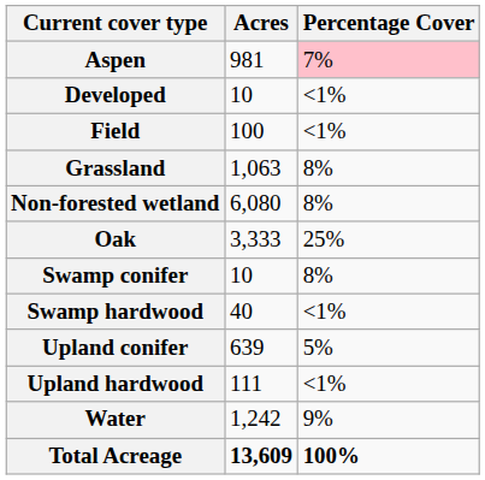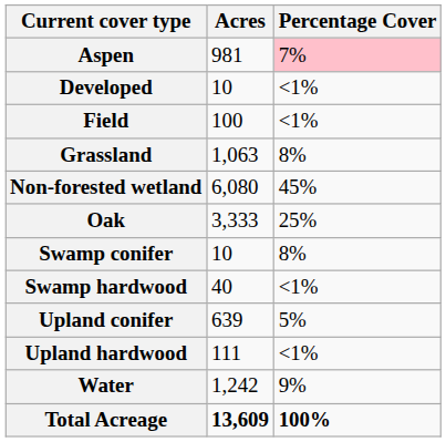Non-forested wetland | Percentage Cover: 8% -> 45%
